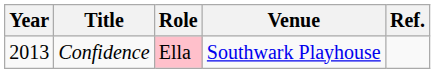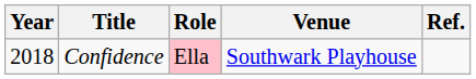Confidence | Year: 2013 -> 2018
